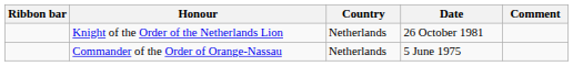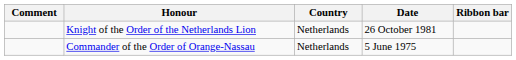columns swapped: Ribbon bar <-> Comment
